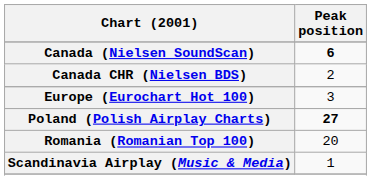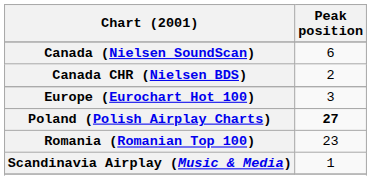Canada (Nielsen SoundScan) | Peak position: bold -> normal
Romania (Romanian Top 100) | Peak position: 20 -> 23
